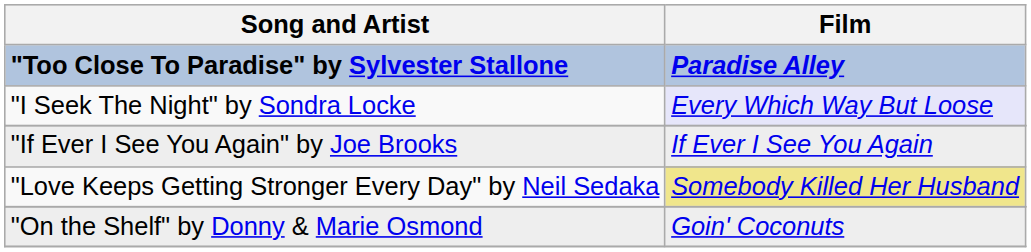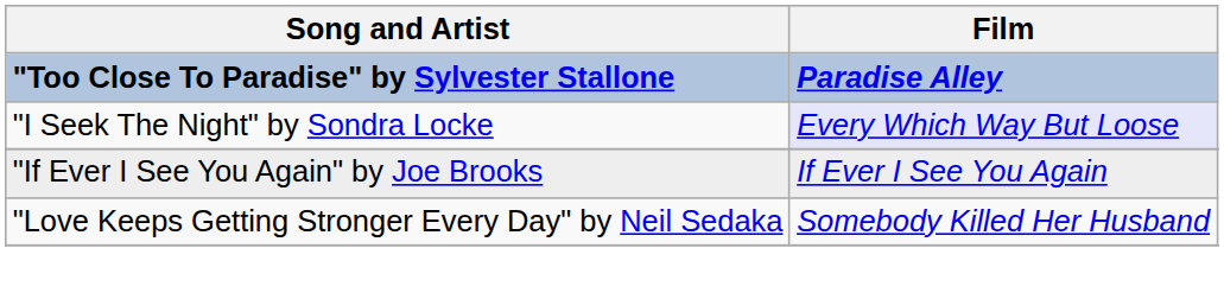"Love Keeps Getting Stronger Every Day" by Neil Sedaka | Film: khaki background -> no background
- row: "On the Shelf" by Donny & Marie Osmond | Goin' Coconuts
